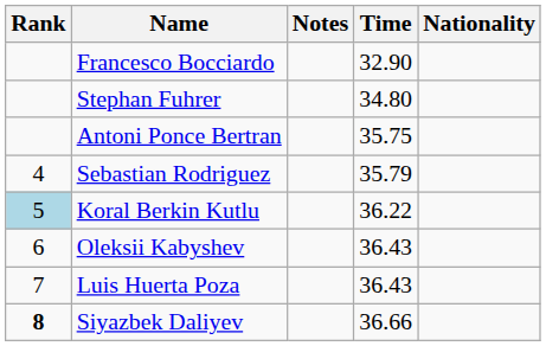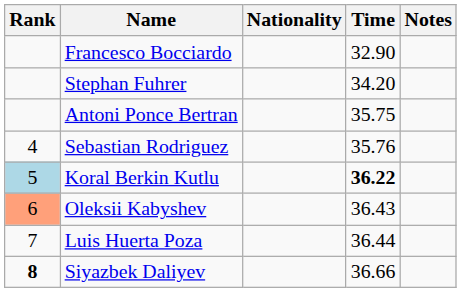columns swapped: Nationality <-> Notes
Stephan Fuhrer | Time: 34.80 -> 34.20
Sebastian Rodriguez | Time: 35.79 -> 35.76
Koral Berkin Kutlu | Time: normal -> bold
Oleksii Kabyshev | Rank: no background -> lightsalmon background
Luis Huerta Poza | Time: 36.43 -> 36.44
